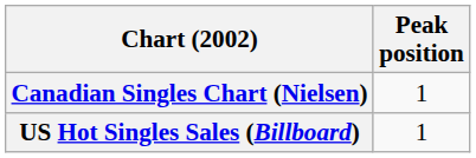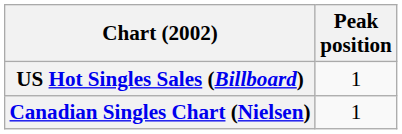rows swapped: Canadian Singles Chart (Nielsen) <-> US Hot Singles Sales (Billboard)
